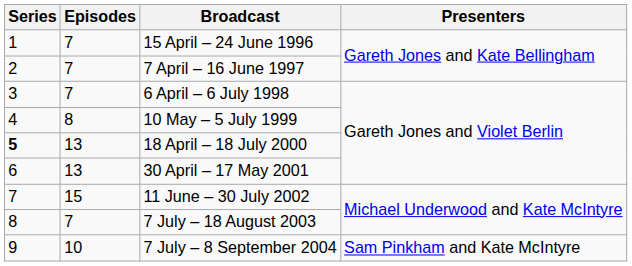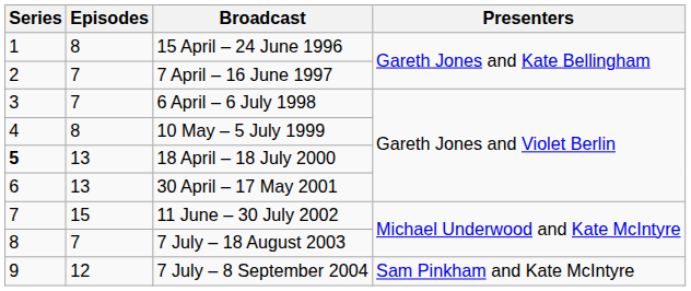15 April – 24 June 1996 | Episodes: 7 -> 8
7 July – 8 September 2004 | Episodes: 10 -> 12
